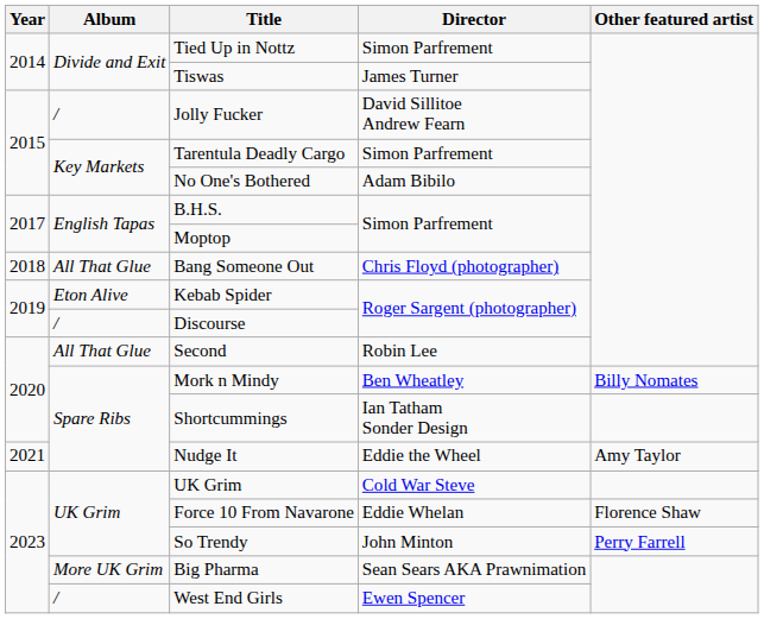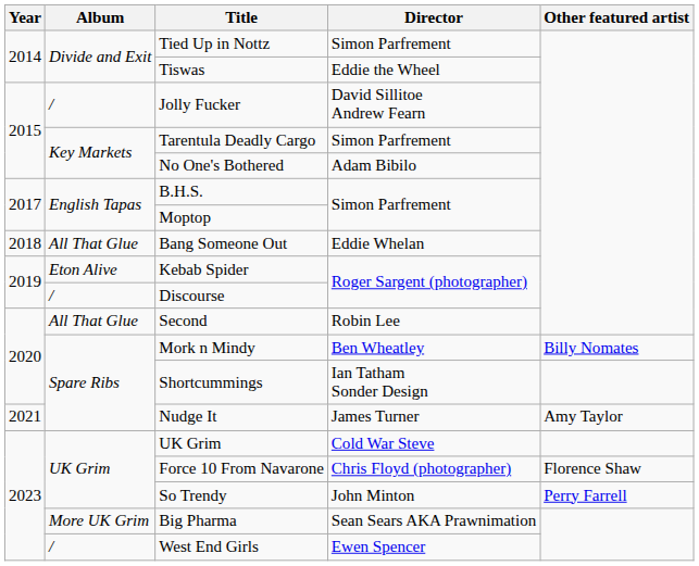Tiswas | Director: James Turner -> Eddie the Wheel
Bang Someone Out | Director: Chris Floyd (photographer) -> Eddie Whelan
Nudge It | Director: Eddie the Wheel -> James Turner
Force 10 From Navarone | Director: Eddie Whelan -> Chris Floyd (photographer)
